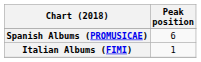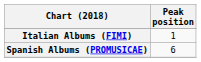rows swapped: Italian Albums (FIMI) <-> Spanish Albums (PROMUSICAE)
